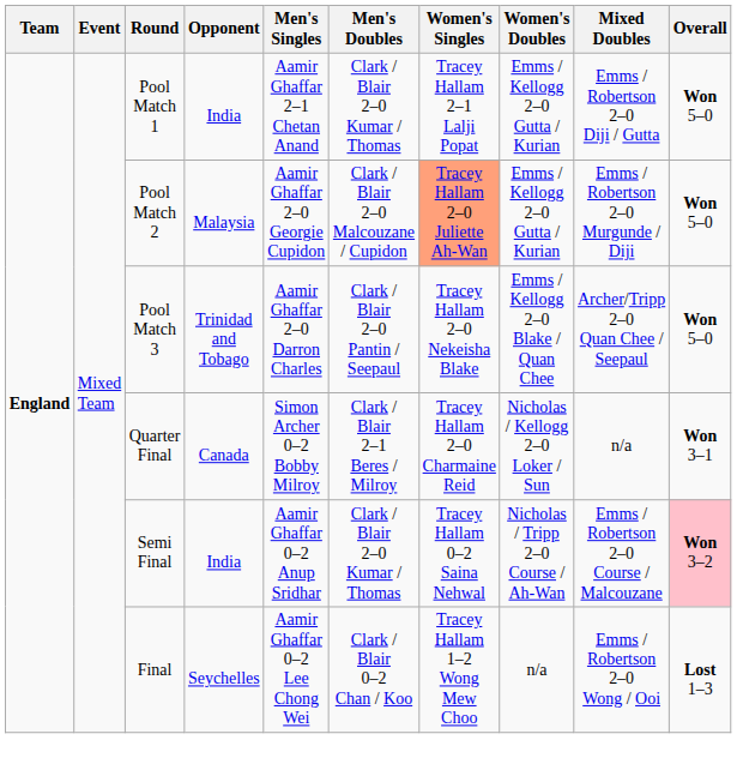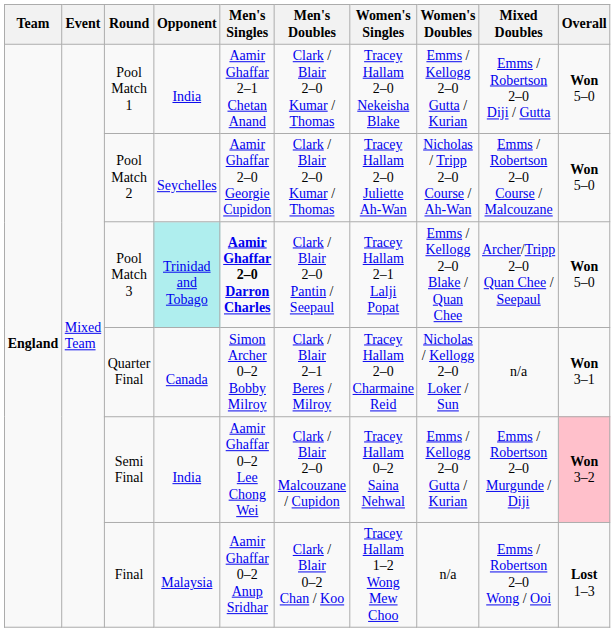Pool Match 1 | Women's Singles: Tracey Hallam 2–1 Lalji Popat -> Tracey Hallam 2–0 Nekeisha Blake
Pool Match 2 | Opponent: Malaysia -> Seychelles
Pool Match 2 | Men's Doubles: Clark / Blair 2–0 Malcouzane / Cupidon -> Clark / Blair 2–0 Kumar / Thomas
Pool Match 2 | Women's Singles: lightsalmon background -> no background
Pool Match 2 | Women's Doubles: Emms / Kellogg 2–0 Gutta / Kurian -> Nicholas / Tripp 2–0 Course / Ah-Wan
Pool Match 2 | Mixed Doubles: Emms / Robertson 2–0 Murgunde / Diji -> Emms / Robertson 2–0 Course / Malcouzane
Pool Match 3 | Opponent: no background -> paleturquoise background
Pool Match 3 | Men's Singles: normal -> bold
Pool Match 3 | Women's Singles: Tracey Hallam 2–0 Nekeisha Blake -> Tracey Hallam 2–1 Lalji Popat
Semi Final | Men's Singles: Aamir Ghaffar 0–2 Anup Sridhar -> Aamir Ghaffar 0–2 Lee Chong Wei
Semi Final | Men's Doubles: Clark / Blair 2–0 Kumar / Thomas -> Clark / Blair 2–0 Malcouzane / Cupidon
Semi Final | Women's Doubles: Nicholas / Tripp 2–0 Course / Ah-Wan -> Emms / Kellogg 2–0 Gutta / Kurian
Semi Final | Mixed Doubles: Emms / Robertson 2–0 Course / Malcouzane -> Emms / Robertson 2–0 Murgunde / Diji
Final | Opponent: Seychelles -> Malaysia
Final | Men's Singles: Aamir Ghaffar 0–2 Lee Chong Wei -> Aamir Ghaffar 0–2 Anup Sridhar
